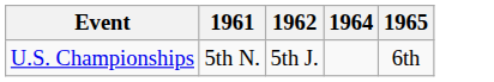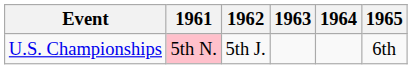+ column: 1963
U.S. Championships | 1961: no background -> pink background
